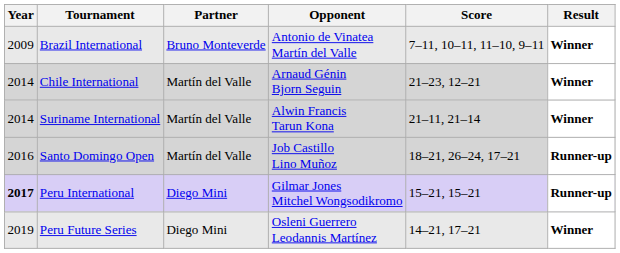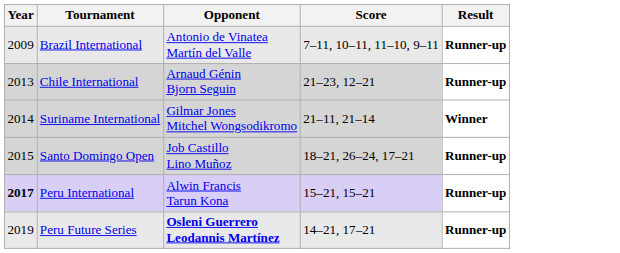- column: Partner | Bruno Monteverde | Martín del Valle | Martín del Valle | Martín del Valle | Diego Mini | Diego Mini
Brazil International | Result: Winner -> Runner-up
Chile International | Year: 2014 -> 2013
Chile International | Result: Winner -> Runner-up
Suriname International | Opponent: Alwin Francis Tarun Kona -> Gilmar Jones Mitchel Wongsodikromo
Santo Domingo Open | Year: 2016 -> 2015
Peru International | Opponent: Gilmar Jones Mitchel Wongsodikromo -> Alwin Francis Tarun Kona
Peru Future Series | Opponent: normal -> bold
Peru Future Series | Result: Winner -> Runner-up
